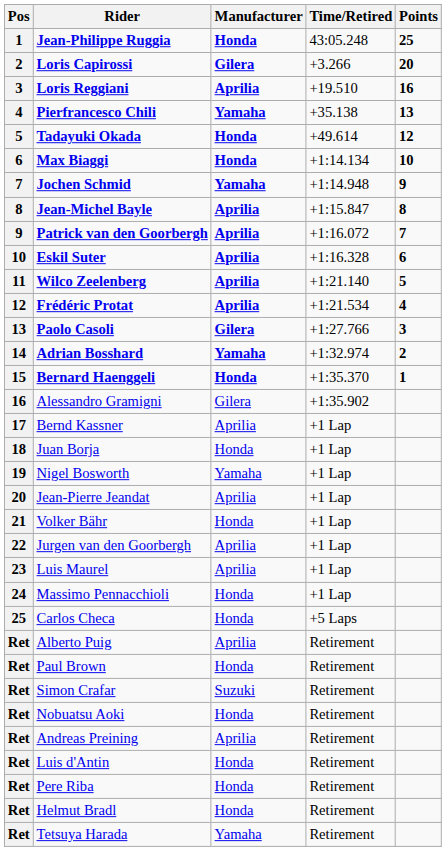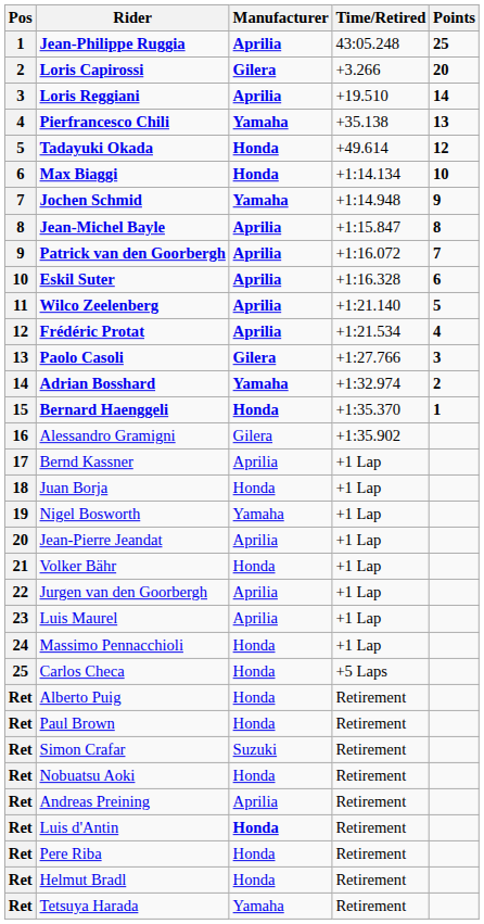Jean-Philippe Ruggia | Manufacturer: Honda -> Aprilia
Loris Reggiani | Points: 16 -> 14
Alberto Puig | Manufacturer: Aprilia -> Honda
Luis d'Antin | Manufacturer: normal -> bold
